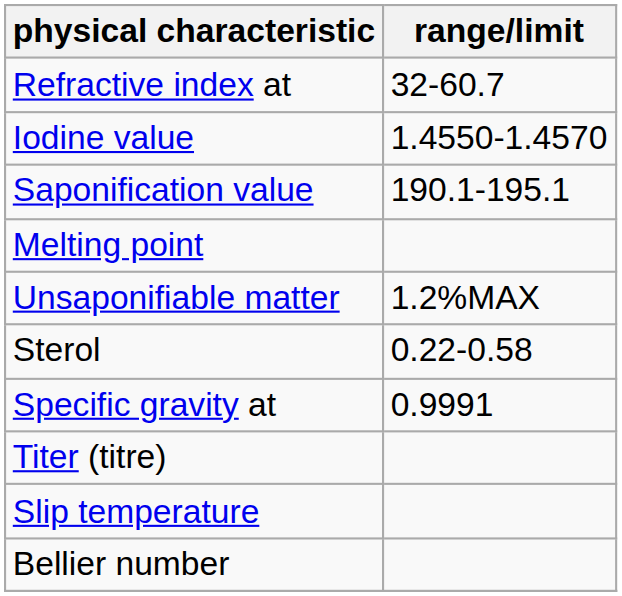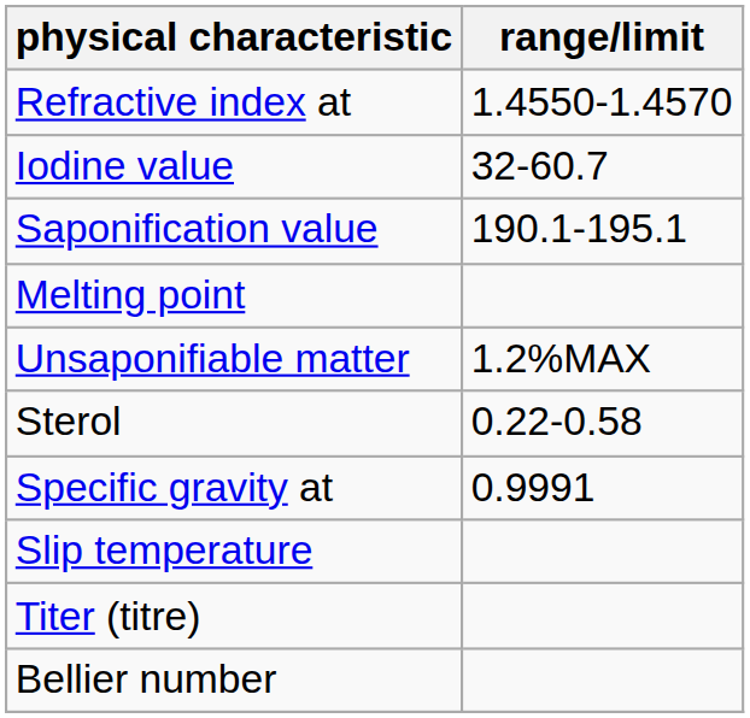Refractive index at | range/limit: 32-60.7 -> 1.4550-1.4570
Iodine value | range/limit: 1.4550-1.4570 -> 32-60.7
rows swapped: Titer (titre) <-> Slip temperature
